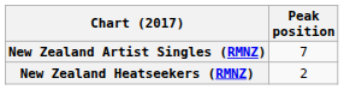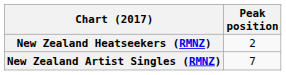rows swapped: New Zealand Artist Singles (RMNZ) <-> New Zealand Heatseekers (RMNZ)
